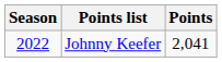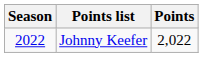Johnny Keefer | Points: 2,041 -> 2,022
